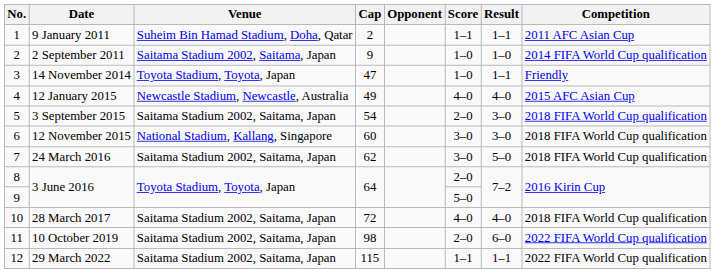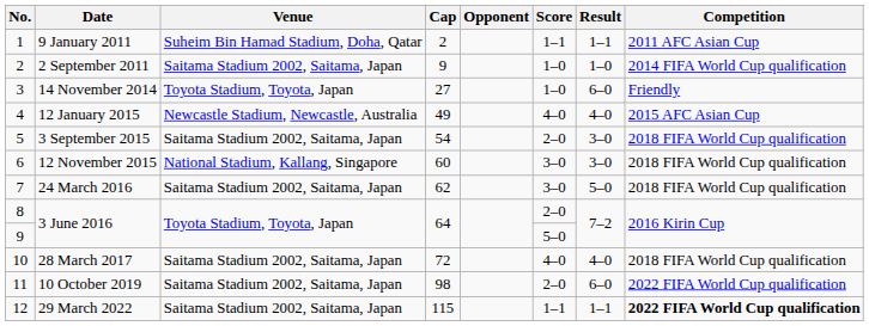14 November 2014 | Cap: 47 -> 27
14 November 2014 | Result: 1–1 -> 6–0
29 March 2022 | Competition: normal -> bold
